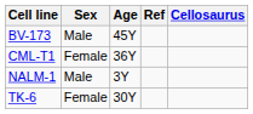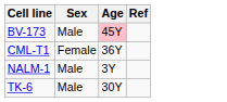- column: Cellosaurus
BV-173 | Age: no background -> pink background
TK-6 | Sex: Female -> Male
